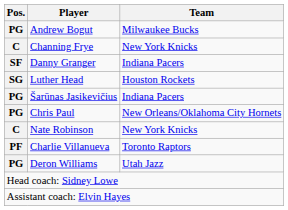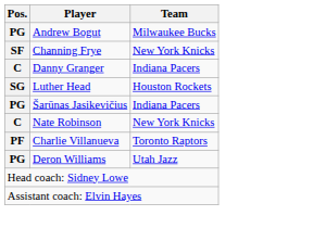Channing Frye | Pos.: C -> SF
Danny Granger | Pos.: SF -> C
- row: PG | Chris Paul | New Orleans/Oklahoma City Hornets
